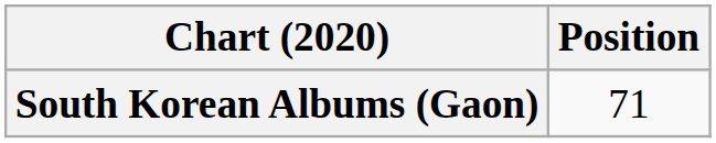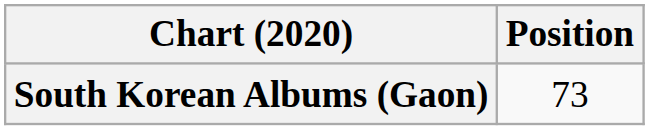South Korean Albums (Gaon) | Position: 71 -> 73
